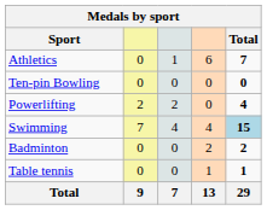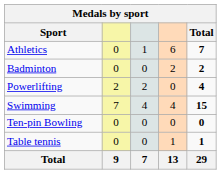rows swapped: Badminton <-> Ten-pin Bowling
Swimming | Total: lightblue background -> no background
